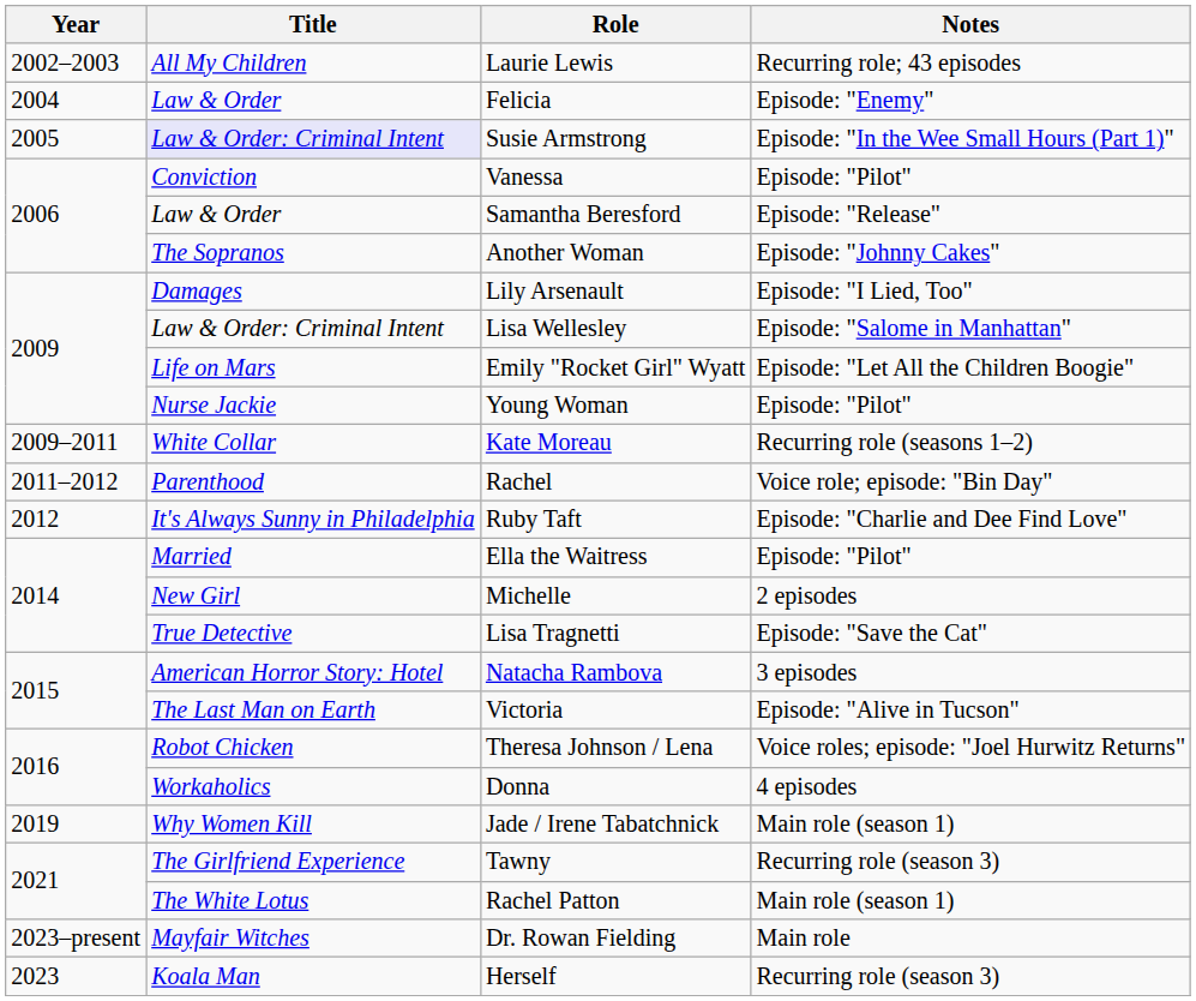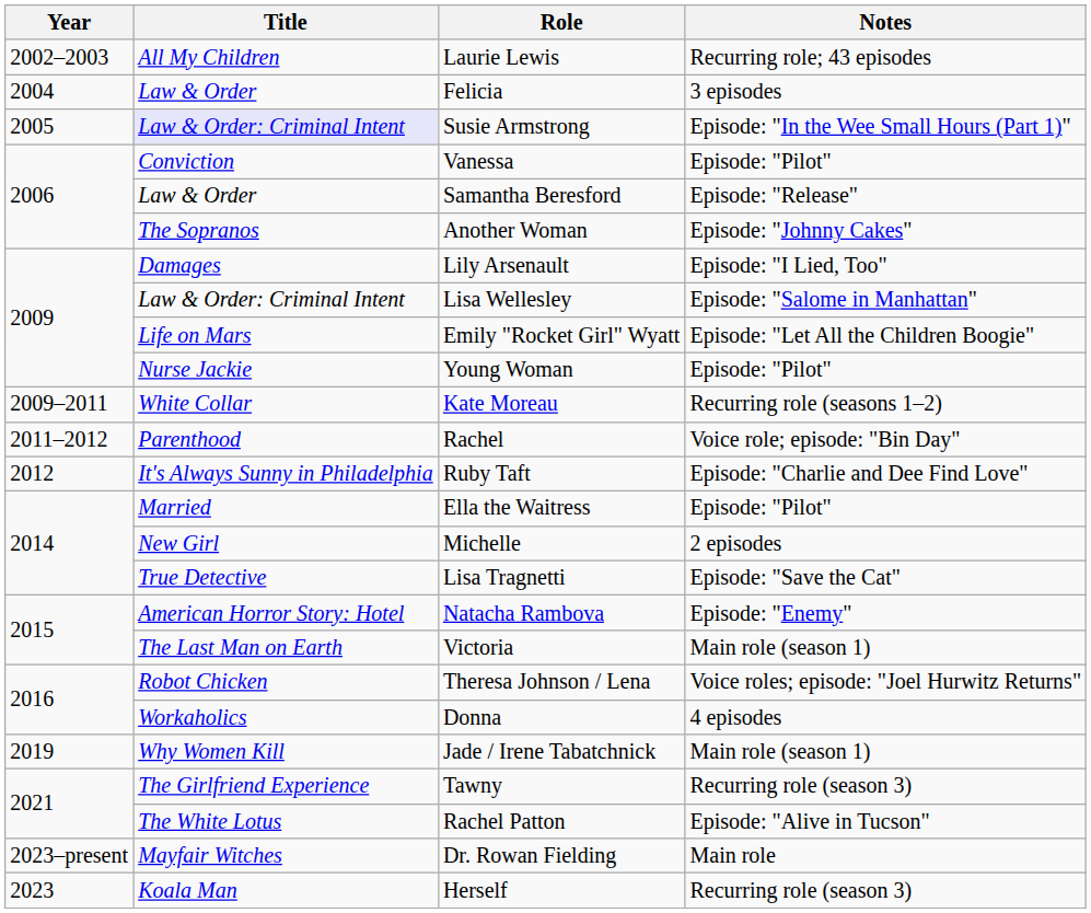Felicia | Notes: Episode: "Enemy" -> 3 episodes
Natacha Rambova | Notes: 3 episodes -> Episode: "Enemy"
Victoria | Notes: Episode: "Alive in Tucson" -> Main role (season 1)
Rachel Patton | Notes: Main role (season 1) -> Episode: "Alive in Tucson"
